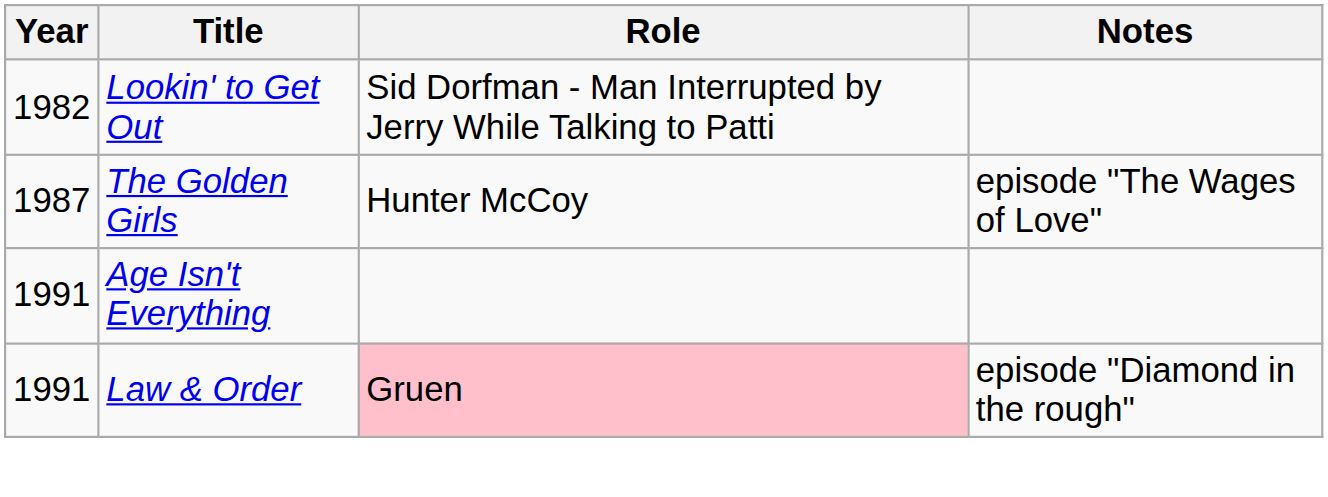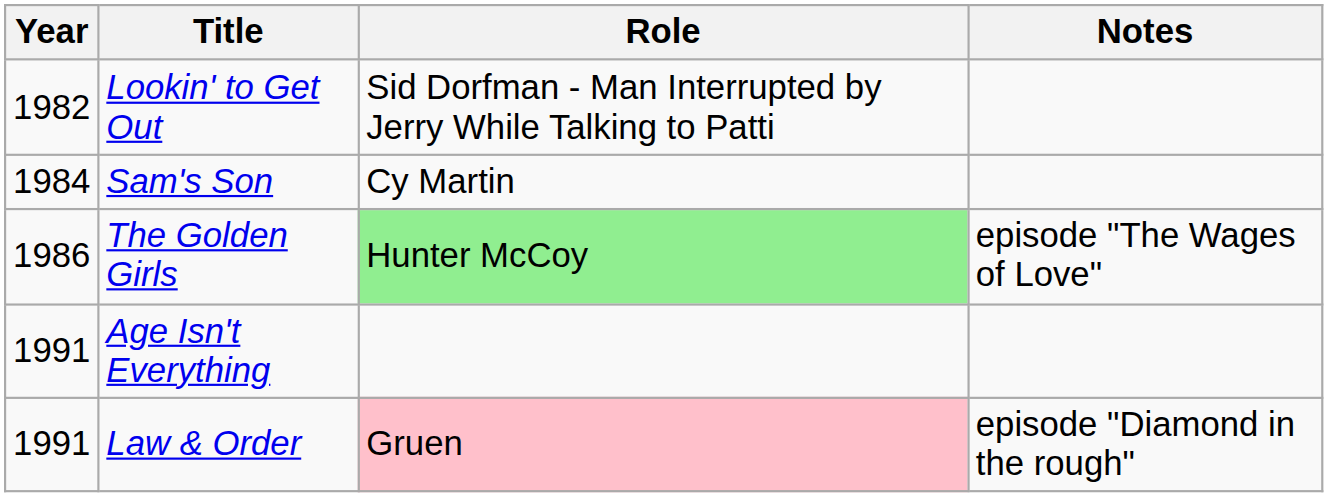+ row: 1984 | Sam's Son | Cy Martin
The Golden Girls | Year: 1987 -> 1986
The Golden Girls | Role: no background -> lightgreen background
